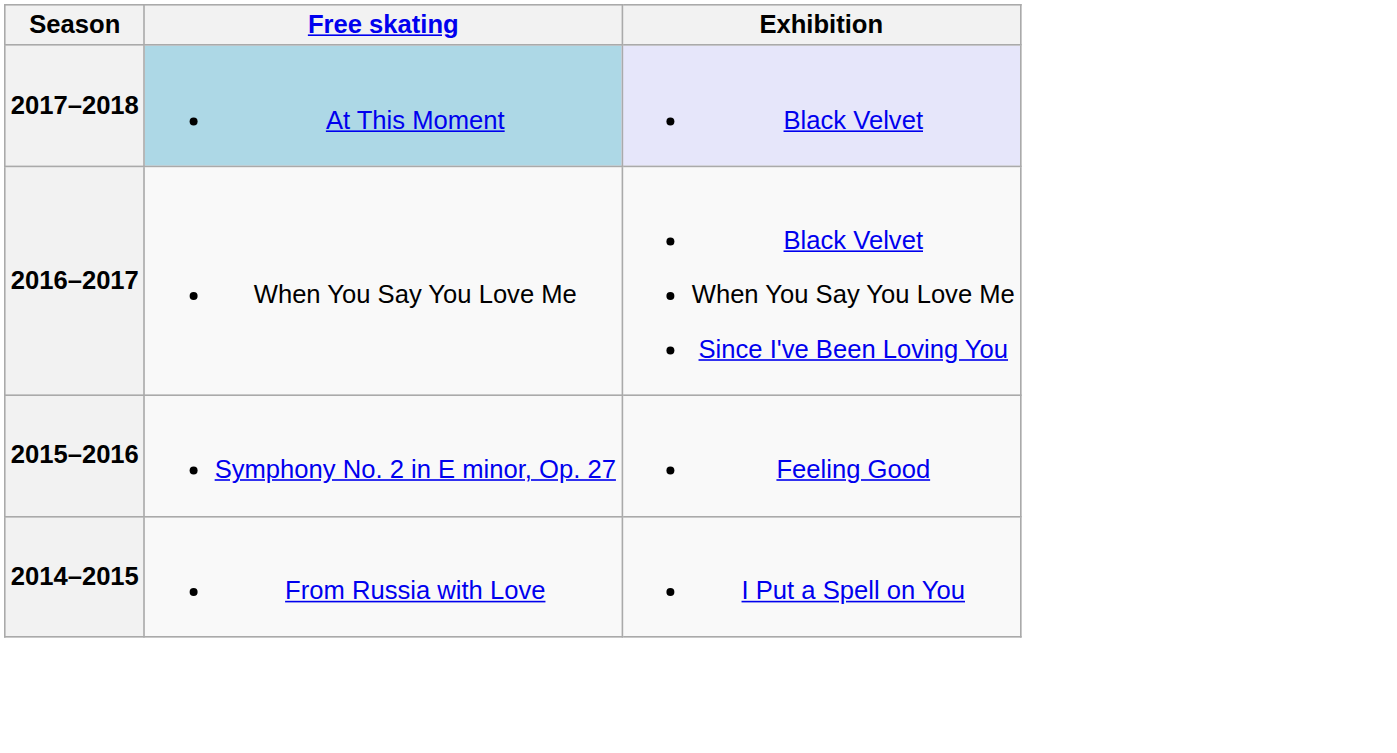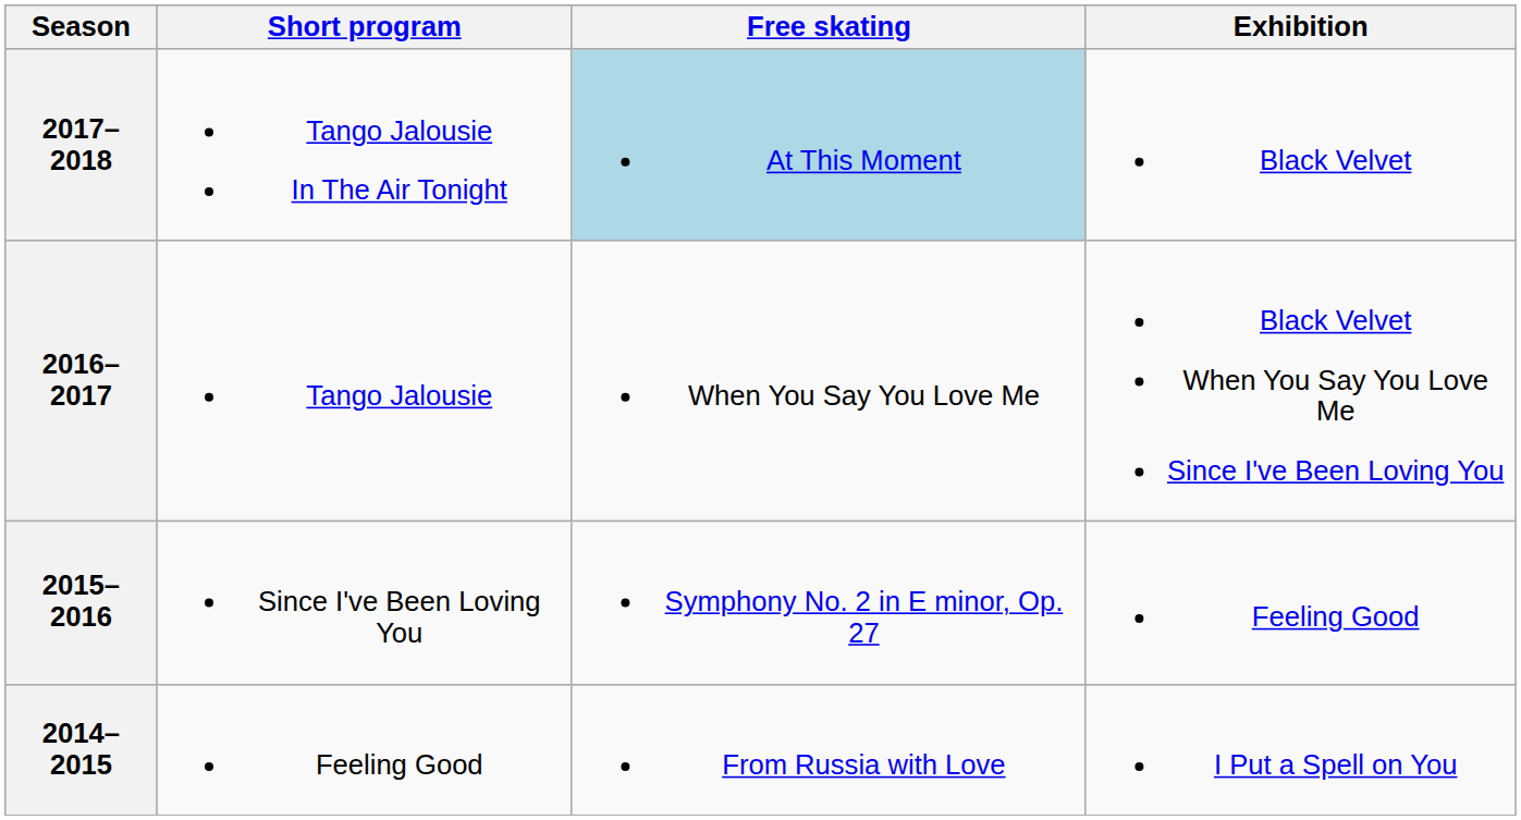+ column: Short program | Tango Jalousie In The Air Tonight | Tango Jalousie | Since I've Been Loving You | Feeling Good
2017–2018 | Exhibition: lavender background -> no background
